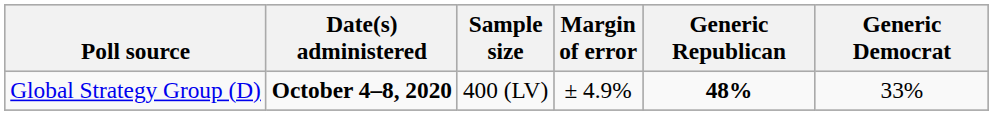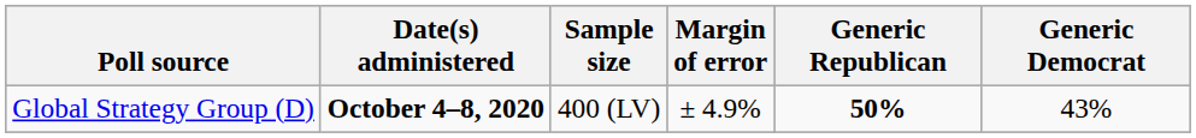Global Strategy Group (D) | Generic Republican: 48% -> 50%
Global Strategy Group (D) | Generic Democrat: 33% -> 43%
